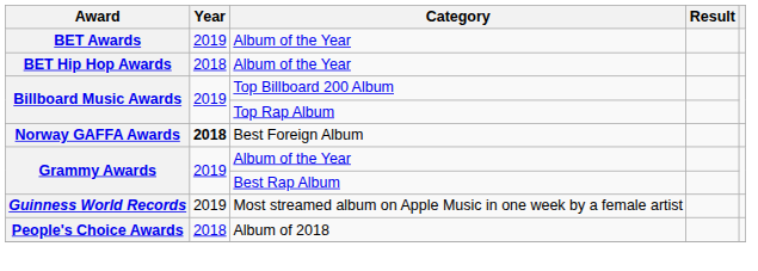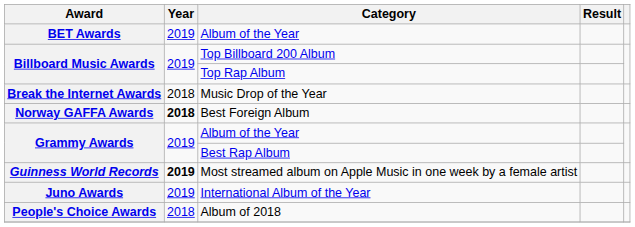- row: BET Hip Hop Awards | 2018 | Album of the Year
+ row: Break the Internet Awards | 2018 | Music Drop of the Year
Guinness World Records | Year: normal -> bold
+ row: Juno Awards | 2019 | International Album of the Year
